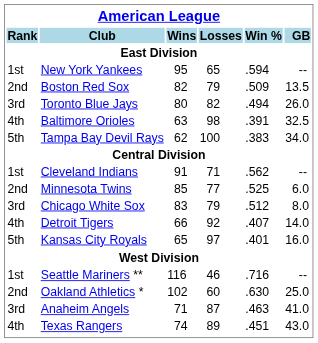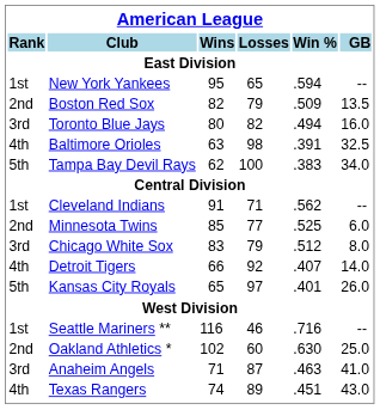Toronto Blue Jays | GB: 26.0 -> 16.0
Kansas City Royals | GB: 16.0 -> 26.0
